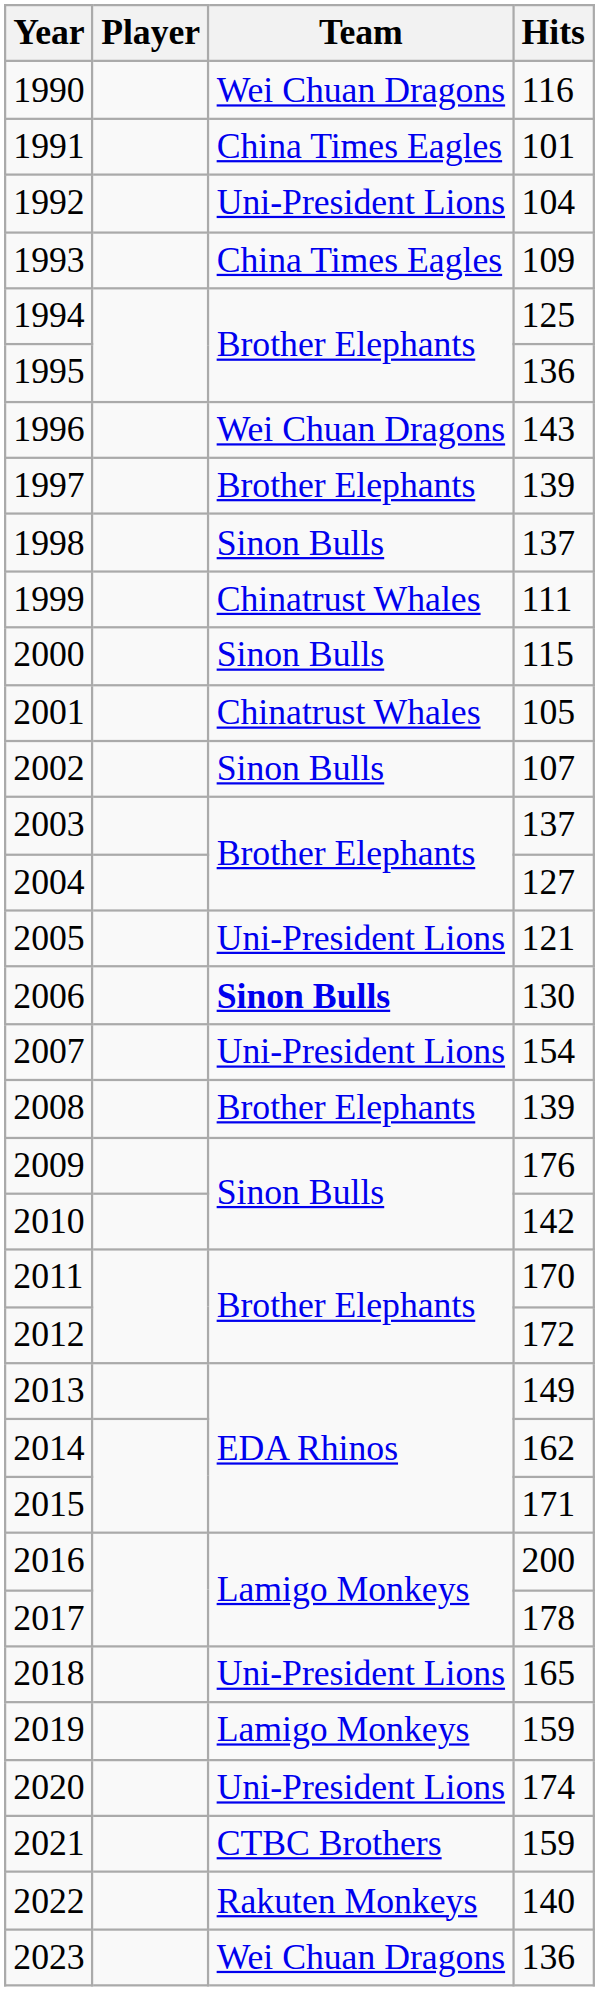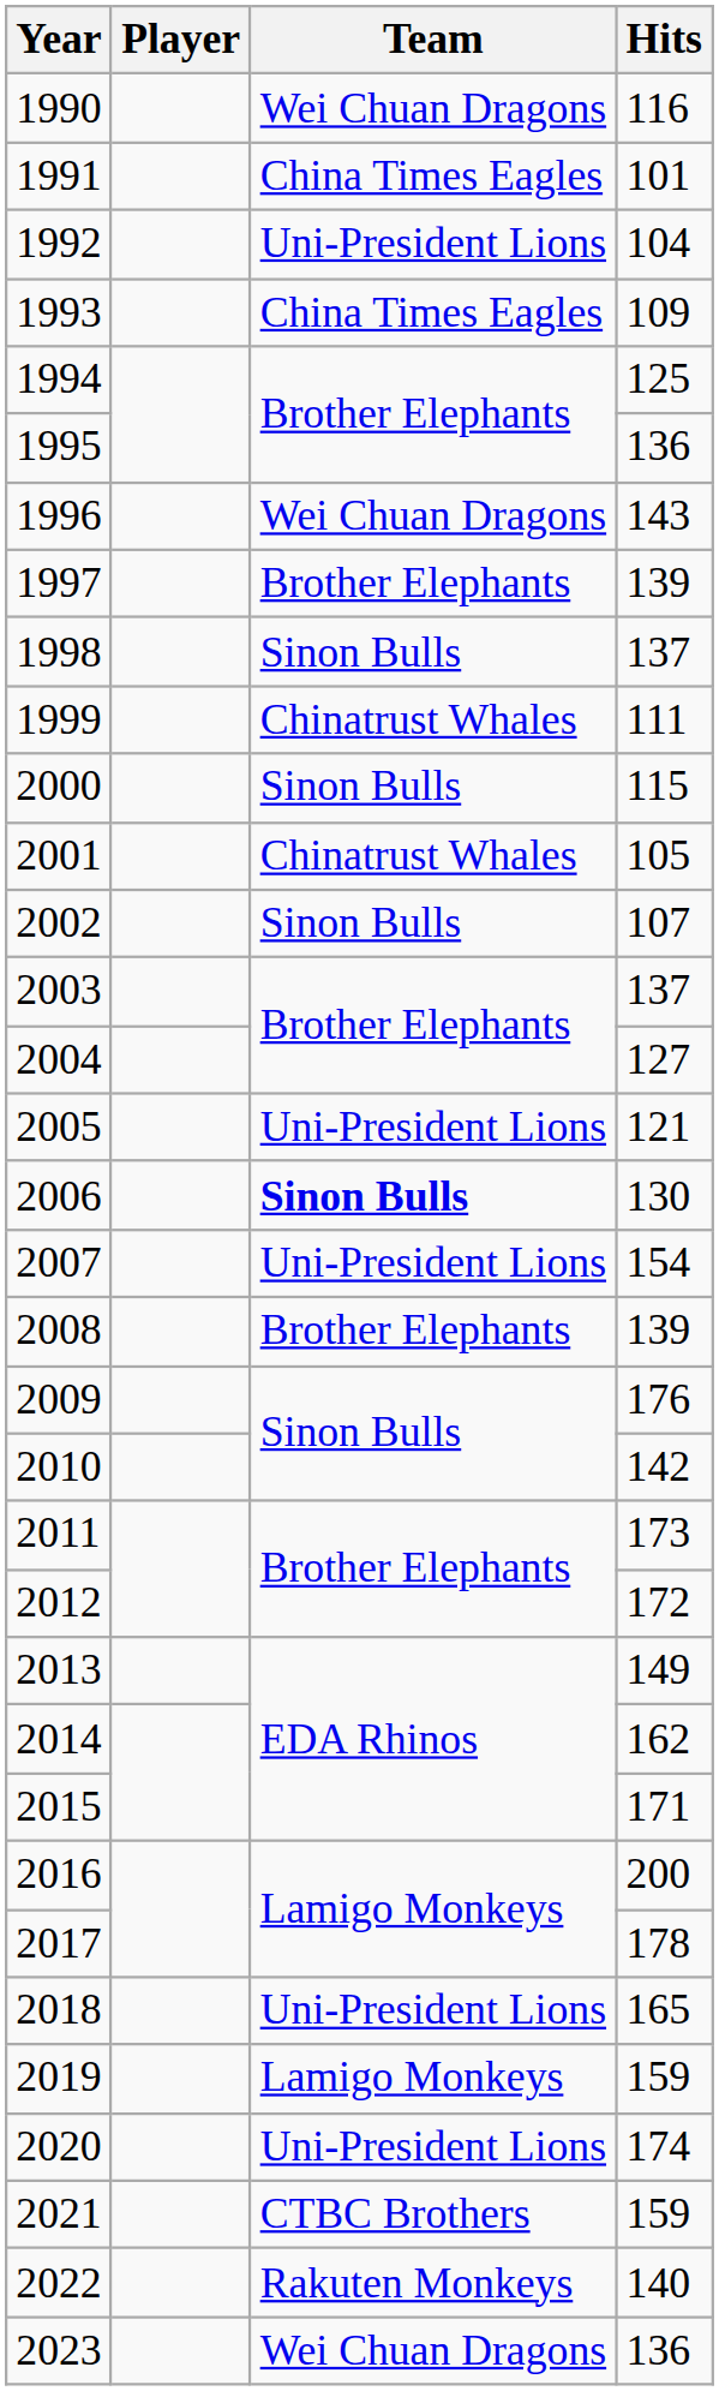2011 | Hits: 170 -> 173
